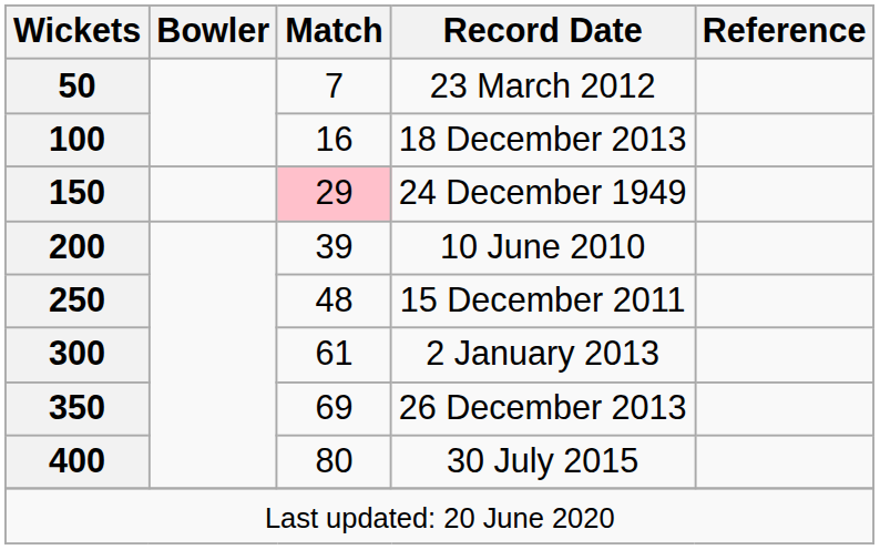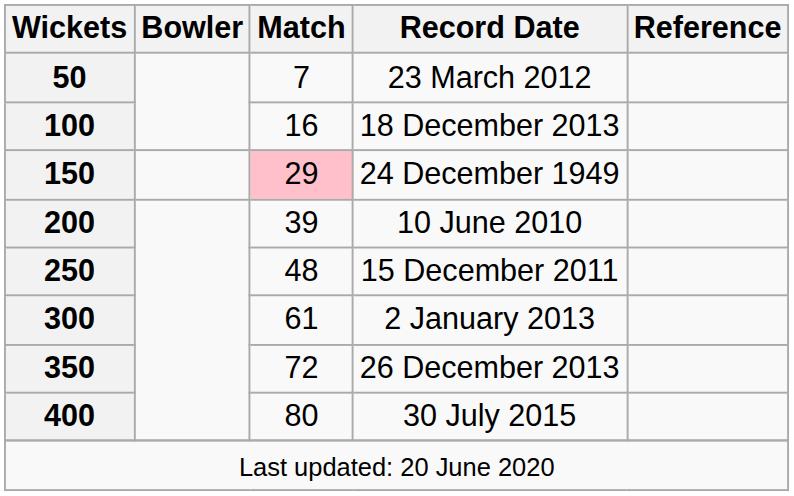26 December 2013 | Match: 69 -> 72
